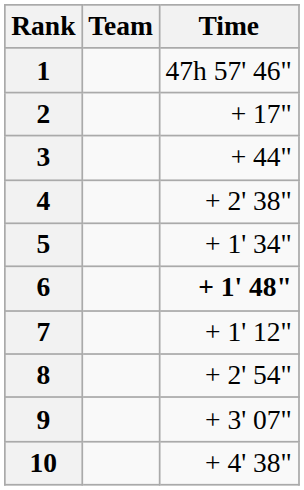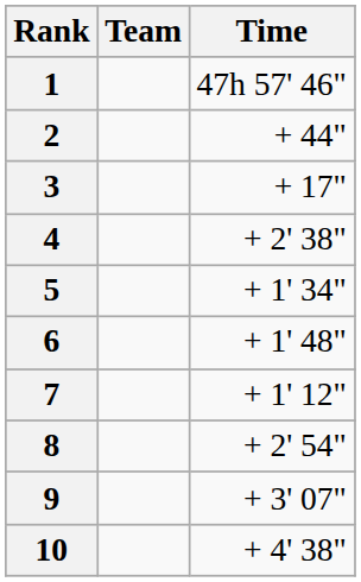2 | Time: + 17" -> + 44"
3 | Time: + 44" -> + 17"
6 | Time: bold -> normal
